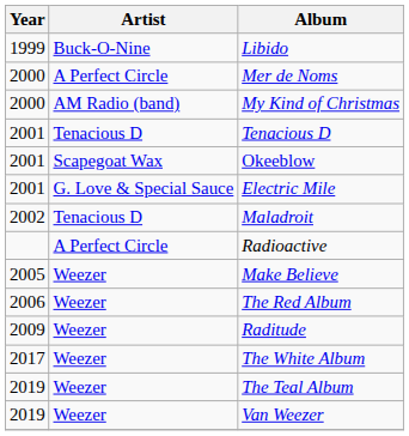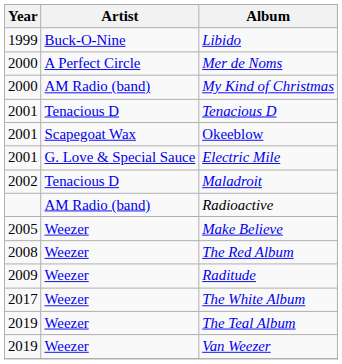Radioactive | Artist: A Perfect Circle -> AM Radio (band)
The Red Album | Year: 2006 -> 2008
